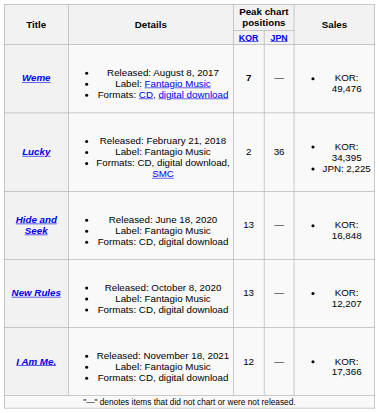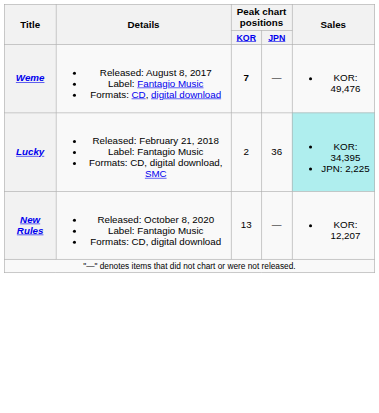Lucky | Sales: no background -> paleturquoise background
- row: Hide and Seek | Released: June 18, 2020 Label: Fantagio Music Formats: CD, digital download | 13 | — | KOR: 16,848
- row: I Am Me. | Released: November 18, 2021 Label: Fantagio Music Formats: CD, digital download | 12 | — | KOR: 17,366
